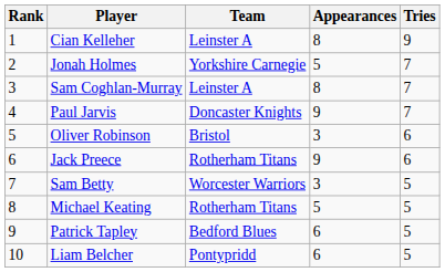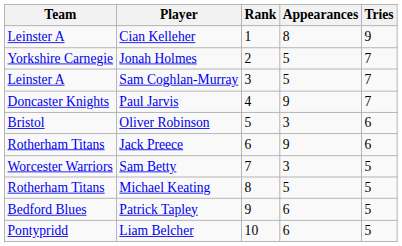columns swapped: Rank <-> Team
Sam Coghlan-Murray | Appearances: 8 -> 5
